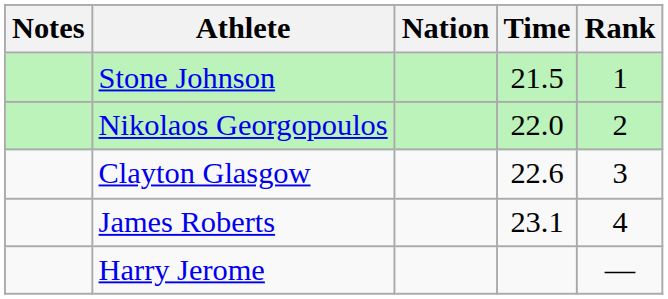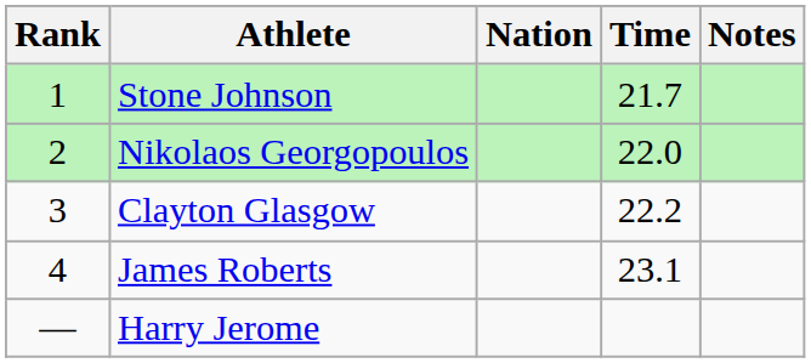columns swapped: Rank <-> Notes
Stone Johnson | Time: 21.5 -> 21.7
Clayton Glasgow | Time: 22.6 -> 22.2
